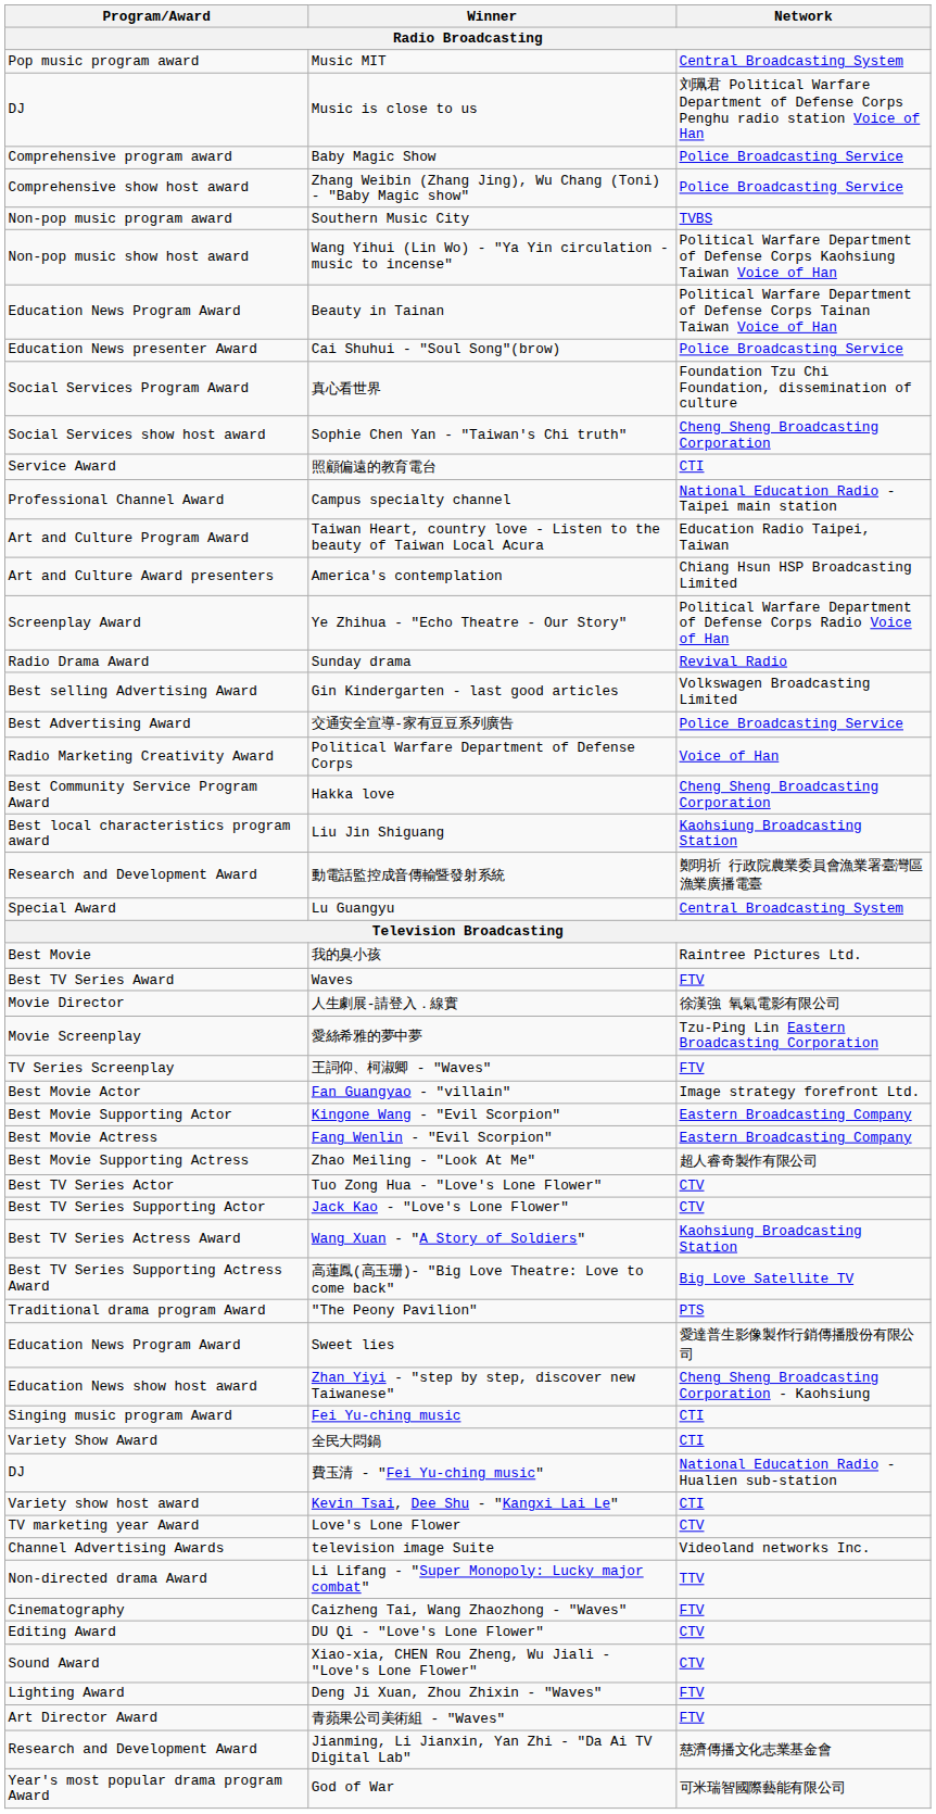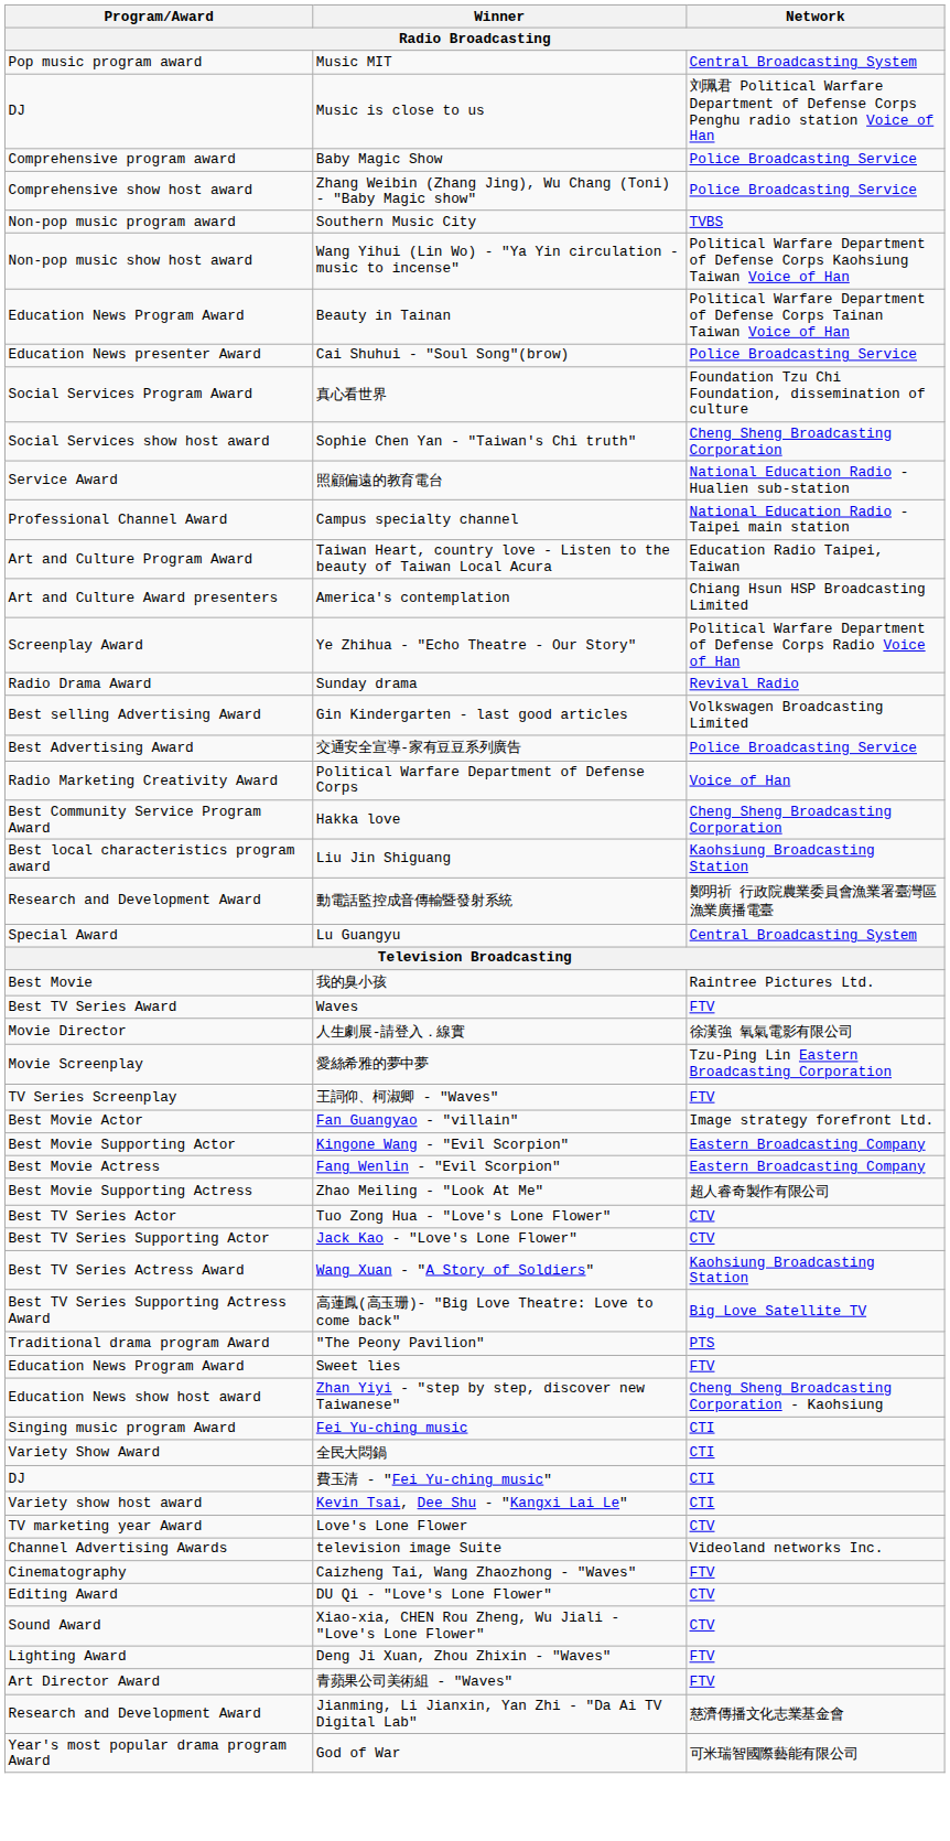照顧偏遠的教育電台 | Network: CTI -> National Education Radio - Hualien sub-station
Sweet lies | Network: 愛達普生影像製作行銷傳播股份有限公司 -> FTV
費玉清 - "Fei Yu-ching music" | Network: National Education Radio - Hualien sub-station -> CTI
- row: Non-directed drama Award | Li Lifang - "Super Monopoly: Lucky major combat" | TTV
